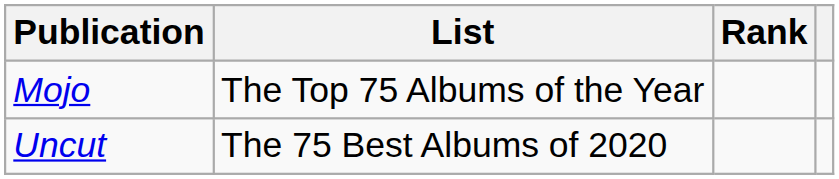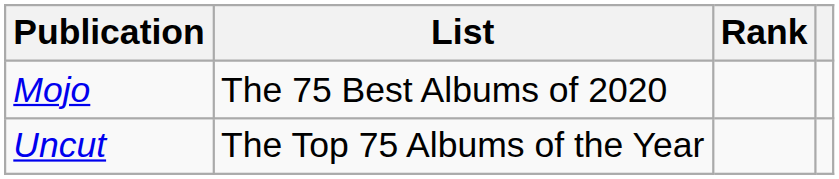Mojo | List: The Top 75 Albums of the Year -> The 75 Best Albums of 2020
Uncut | List: The 75 Best Albums of 2020 -> The Top 75 Albums of the Year
